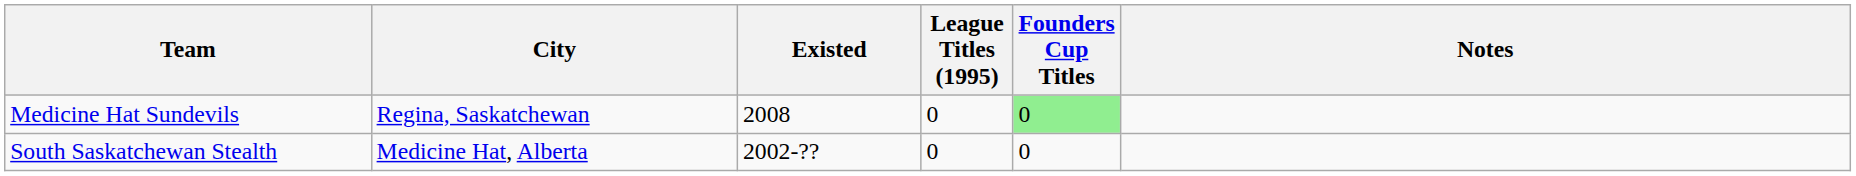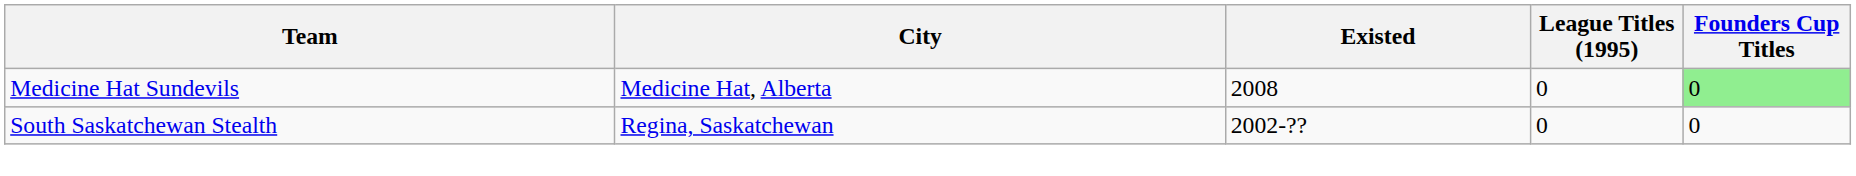- column: Notes
Medicine Hat Sundevils | City: Regina, Saskatchewan -> Medicine Hat, Alberta
South Saskatchewan Stealth | City: Medicine Hat, Alberta -> Regina, Saskatchewan
